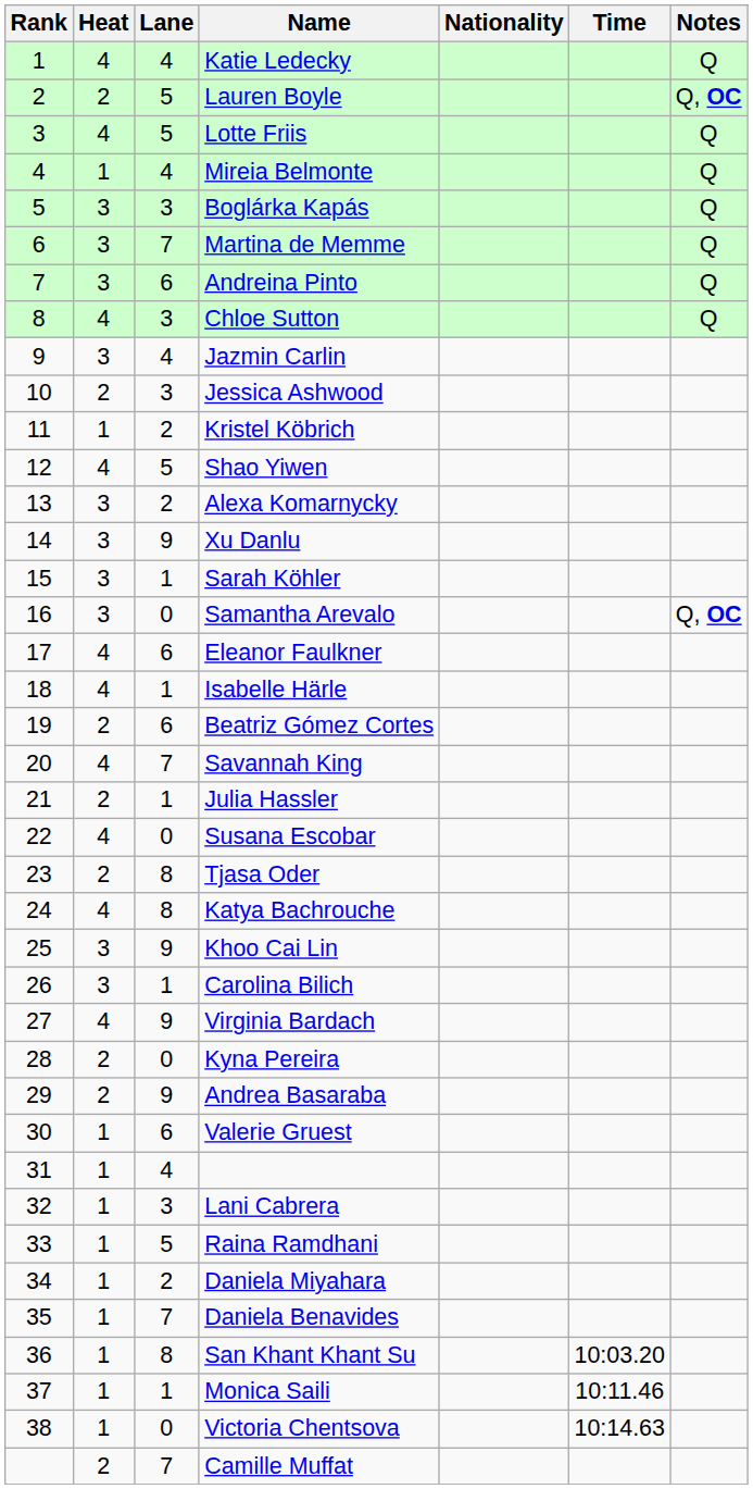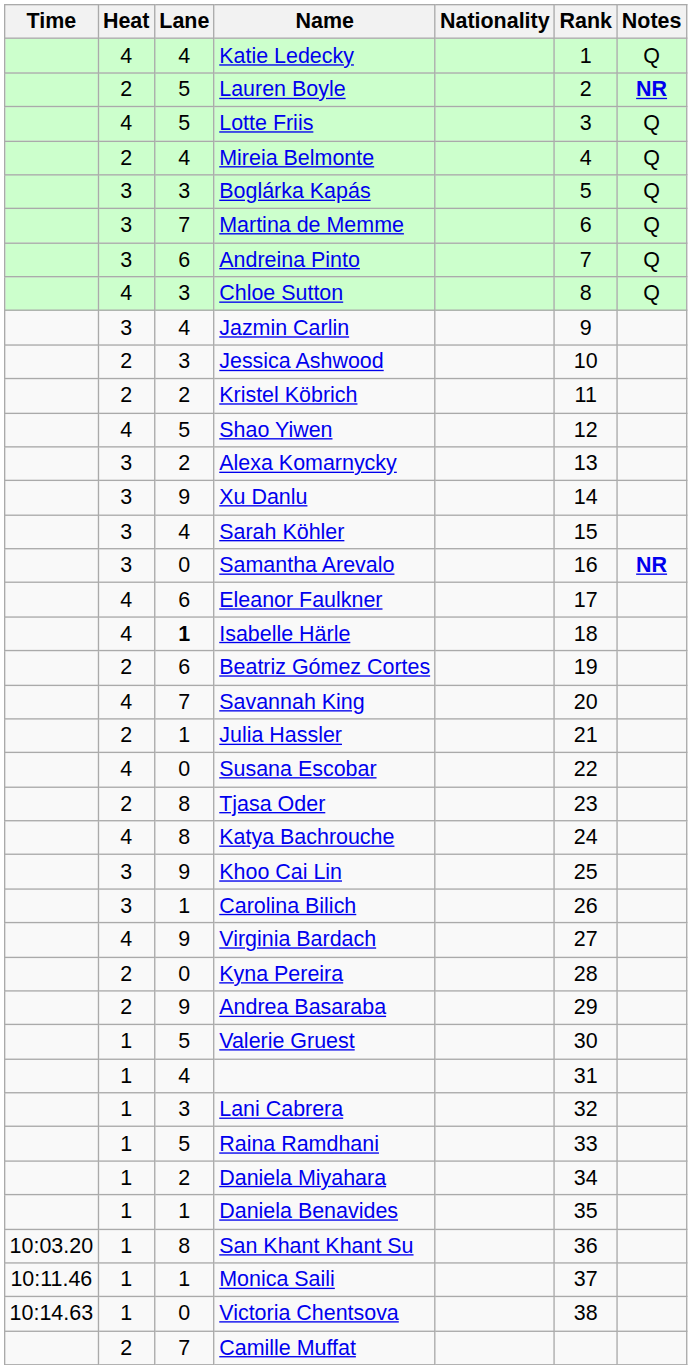columns swapped: Rank <-> Time
Lauren Boyle | Notes: Q, OC -> NR
Mireia Belmonte | Heat: 1 -> 2
Kristel Köbrich | Heat: 1 -> 2
Sarah Köhler | Lane: 1 -> 4
Samantha Arevalo | Notes: Q, OC -> NR
Isabelle Härle | Lane: normal -> bold
Valerie Gruest | Lane: 6 -> 5
Daniela Benavides | Lane: 7 -> 1
